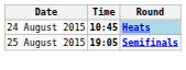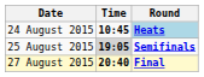25 August 2015 | Time: no background -> lightgrey background
+ row: 27 August 2015 | 20:40 | Final
